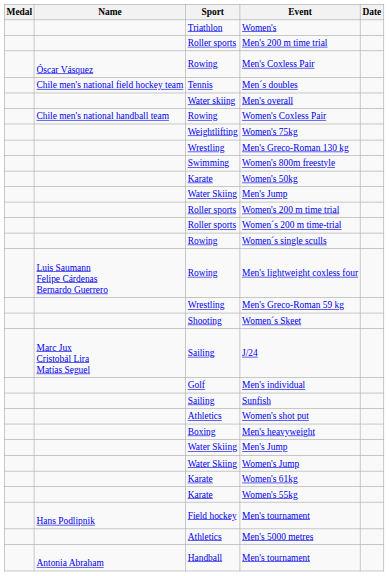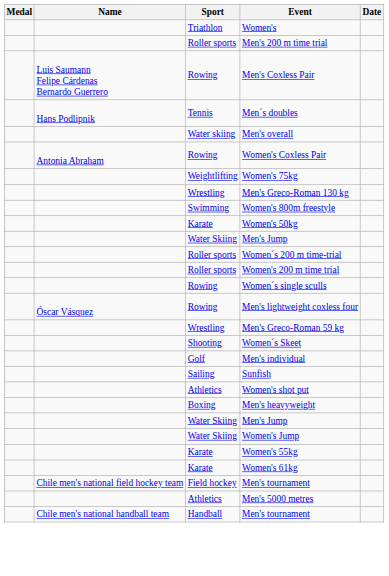Men's Coxless Pair | Name: Óscar Vásquez -> Luis Saumann Felipe Cárdenas Bernardo Guerrero
Men´s doubles | Name: Chile men's national field hockey team -> Hans Podlipnik
Women's Coxless Pair | Name: Chile men's national handball team -> Antonia Abraham
rows swapped: Women's 200 m time trial <-> Women´s 200 m time-trial
Men's lightweight coxless four | Name: Luis Saumann Felipe Cárdenas Bernardo Guerrero -> Óscar Vásquez
- row: Marc Jux Cristobál Lira Matías Seguel | Sailing | J/24
rows swapped: Women's 55kg <-> Women's 61kg
Field hockey / Men's tournament | Name: Hans Podlipnik -> Chile men's national field hockey team
Handball / Men's tournament | Name: Antonia Abraham -> Chile men's national handball team
